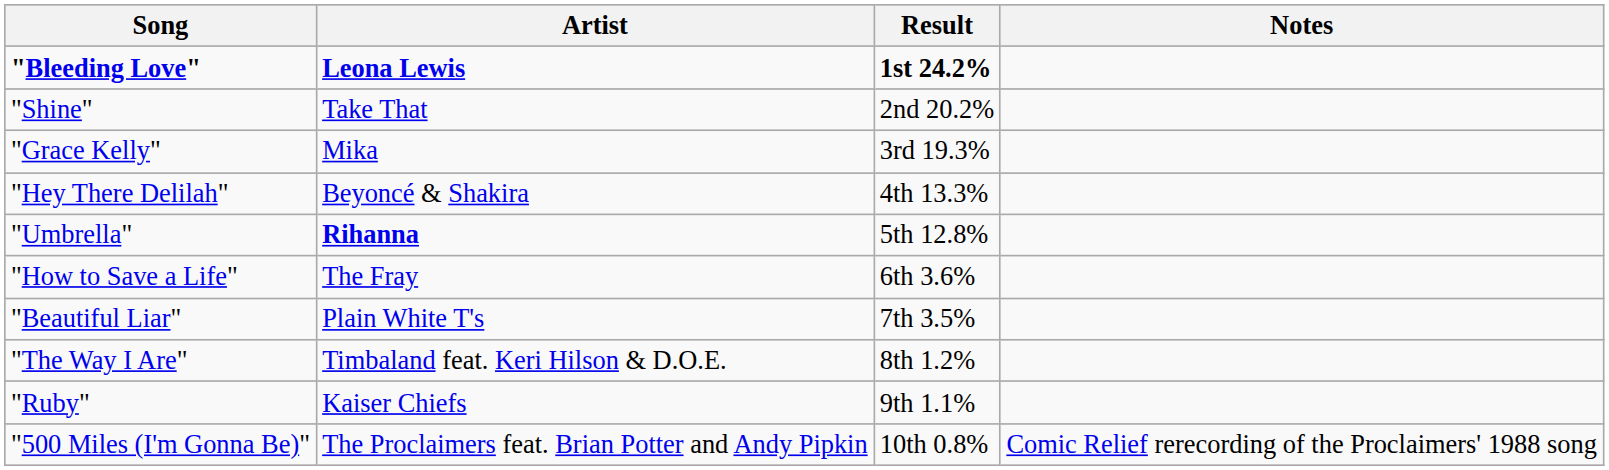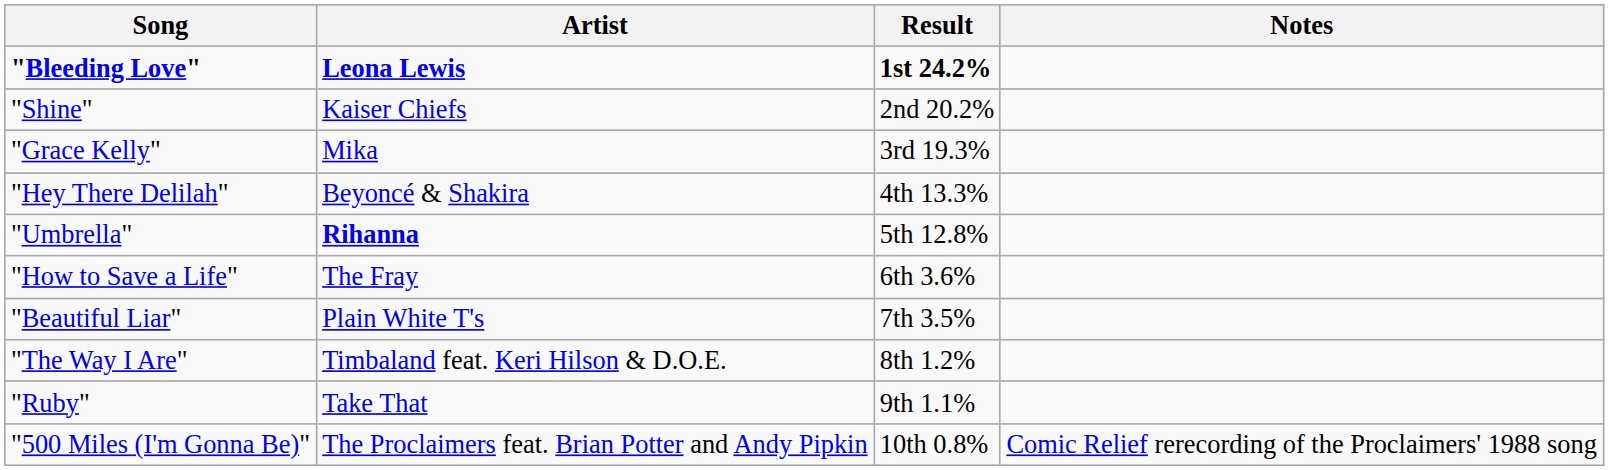"Shine" | Artist: Take That -> Kaiser Chiefs
"Ruby" | Artist: Kaiser Chiefs -> Take That
